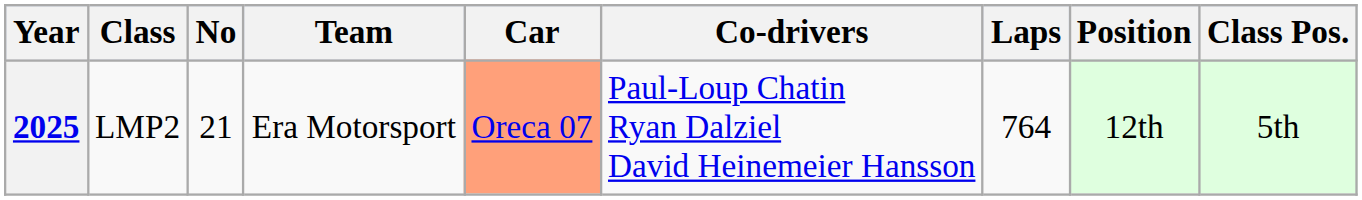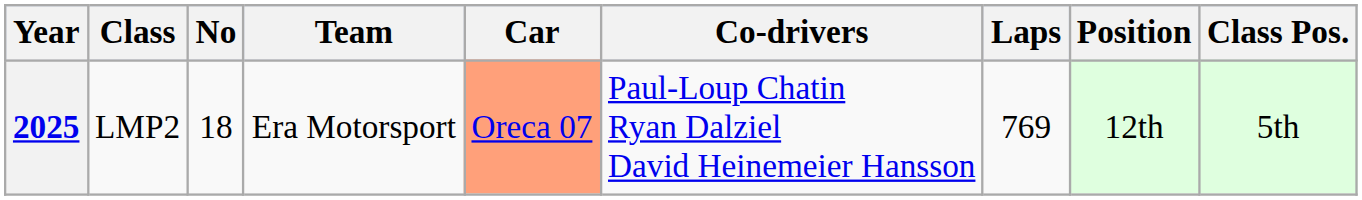2025 | No: 21 -> 18
2025 | Laps: 764 -> 769
